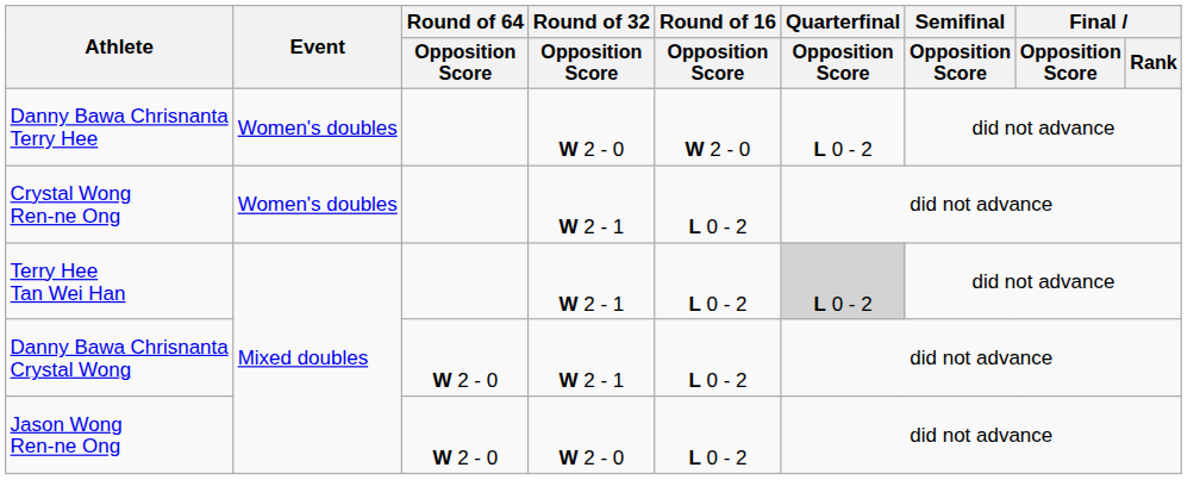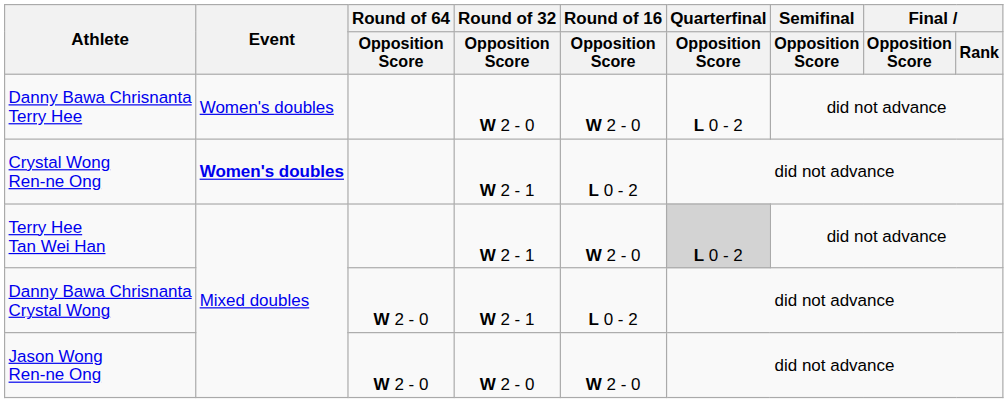Crystal Wong Ren-ne Ong | Event: normal -> bold
Terry Hee Tan Wei Han | Round of 16 / Opposition Score: L 0 - 2 -> W 2 - 0
Jason Wong Ren-ne Ong | Round of 16 / Opposition Score: L 0 - 2 -> W 2 - 0
